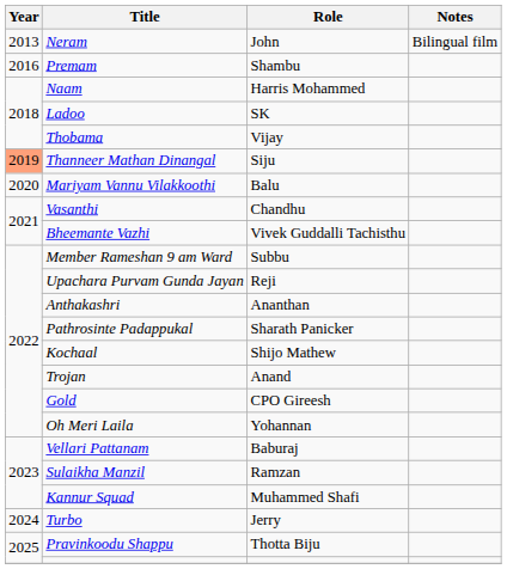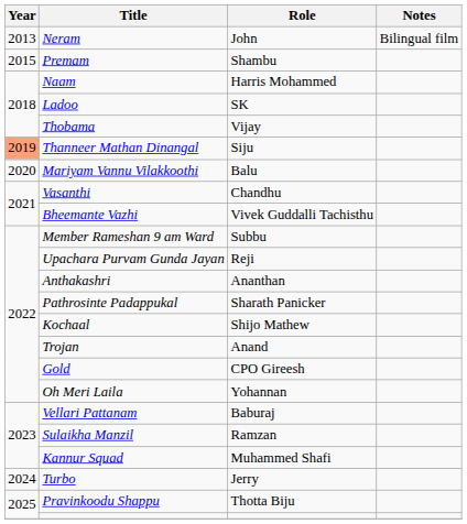Premam | Year: 2016 -> 2015
